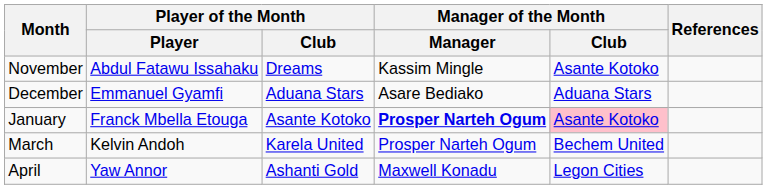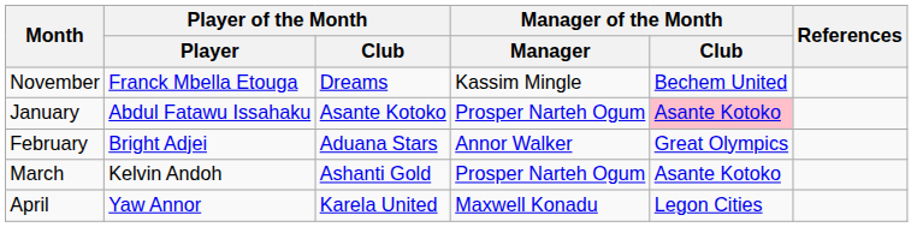November | Player of the Month / Player: Abdul Fatawu Issahaku -> Franck Mbella Etouga
November | Manager of the Month / Club: Asante Kotoko -> Bechem United
- row: December | Emmanuel Gyamfi | Aduana Stars | Asare Bediako | Aduana Stars
January | Player of the Month / Player: Franck Mbella Etouga -> Abdul Fatawu Issahaku
January | Manager of the Month / Manager: bold -> normal
+ row: February | Bright Adjei | Aduana Stars | Annor Walker | Great Olympics
March | Player of the Month / Club: Karela United -> Ashanti Gold
March | Manager of the Month / Club: Bechem United -> Asante Kotoko
April | Player of the Month / Club: Ashanti Gold -> Karela United
